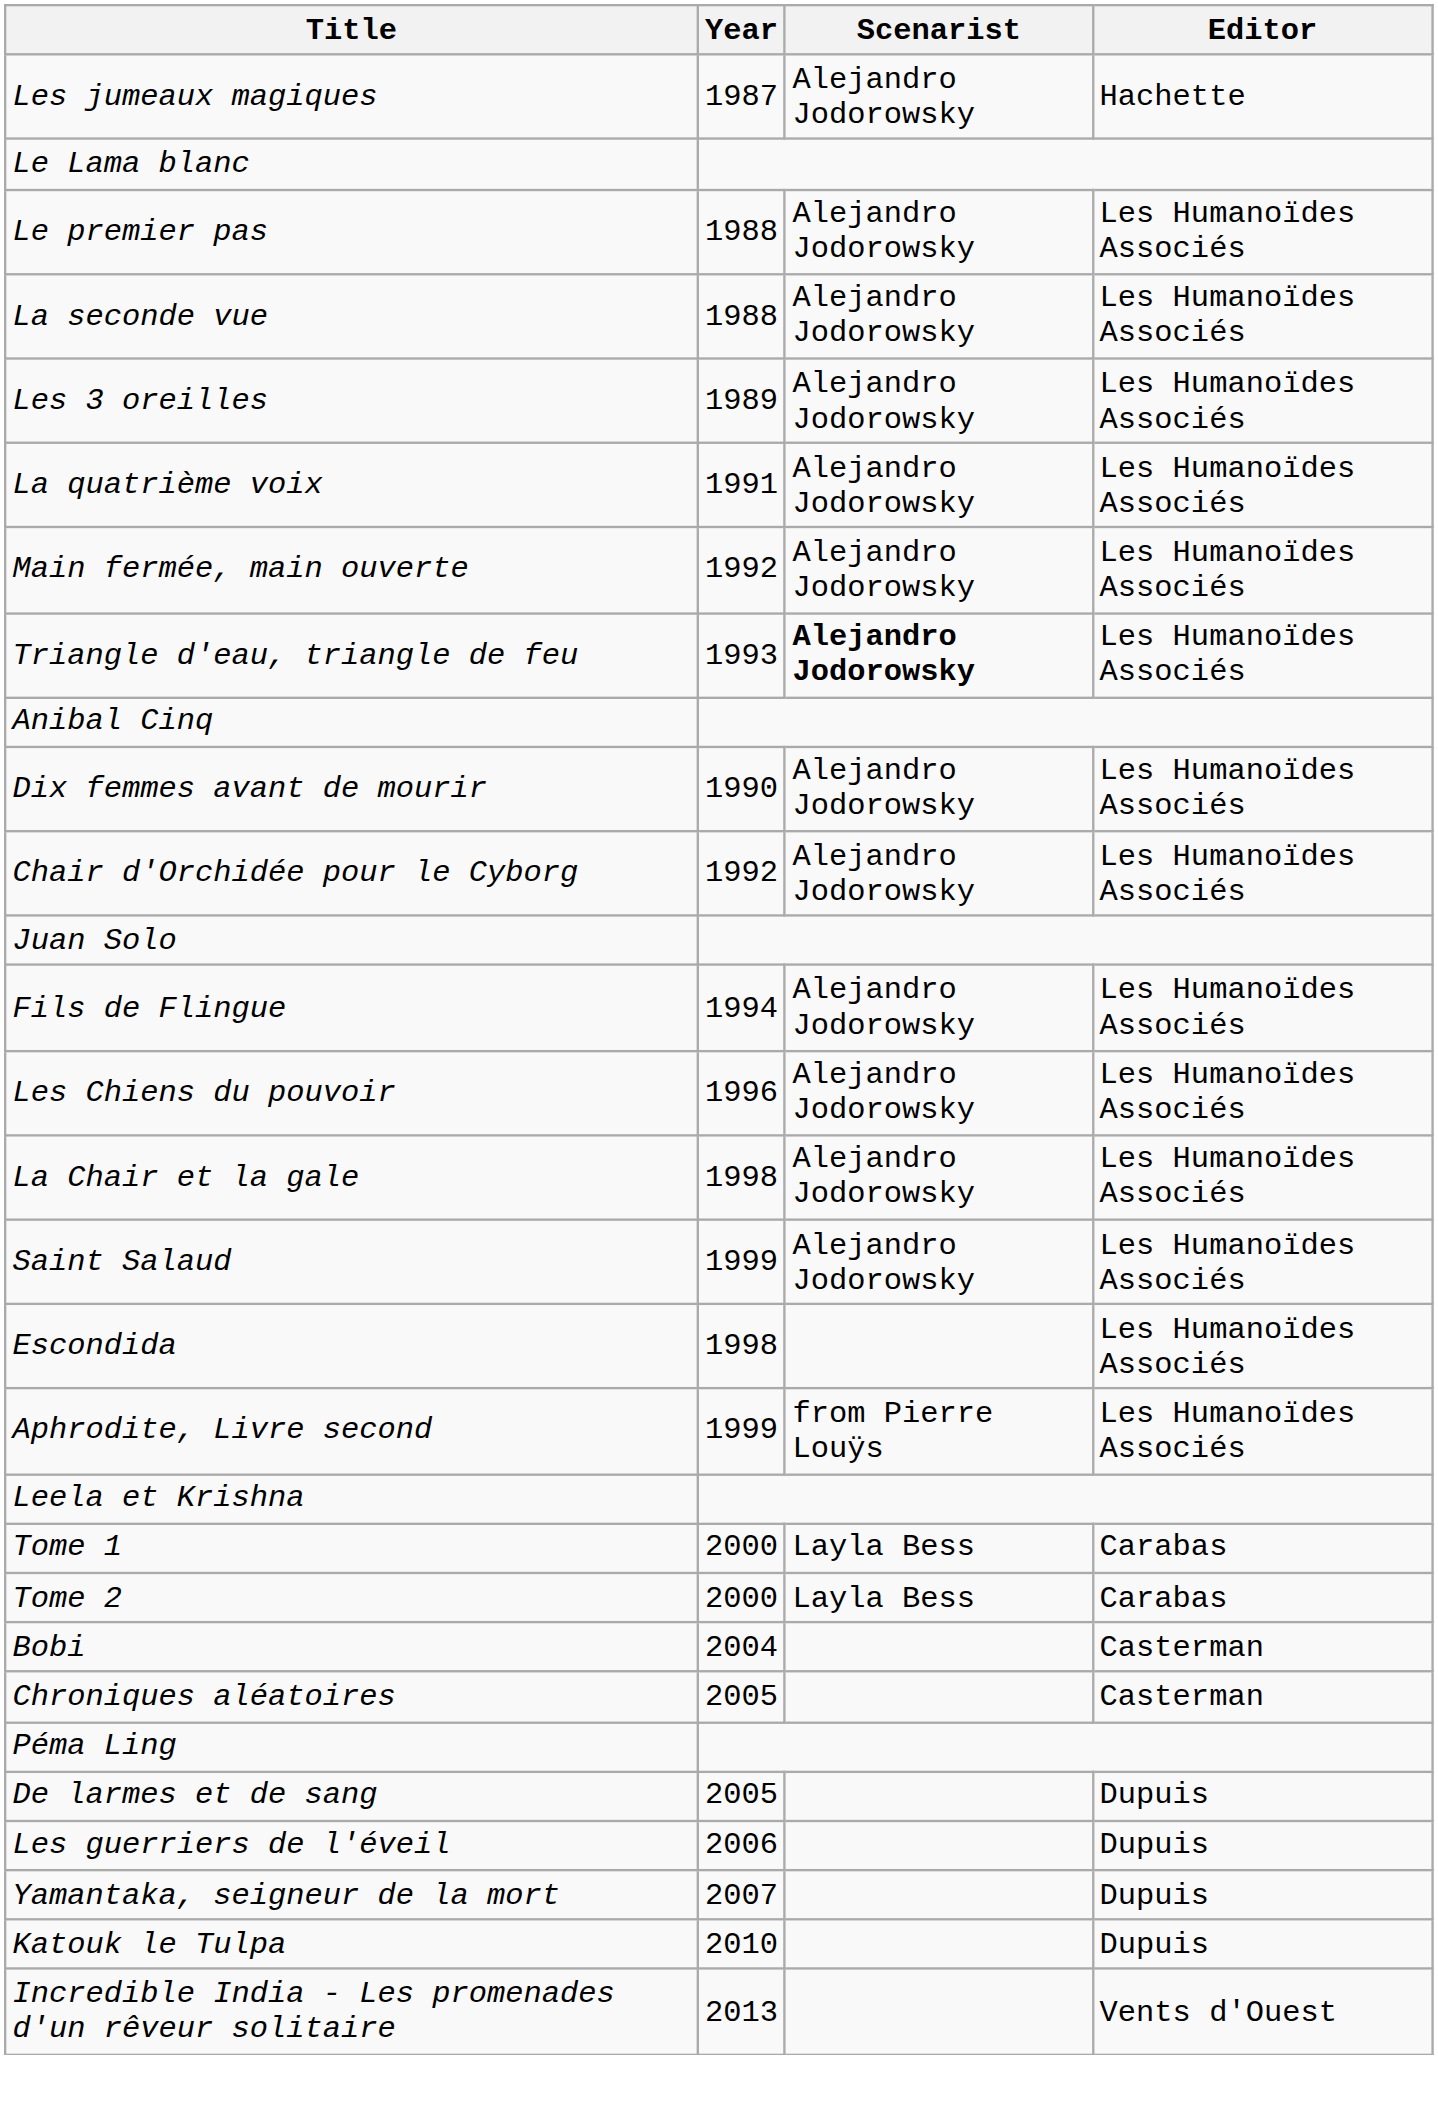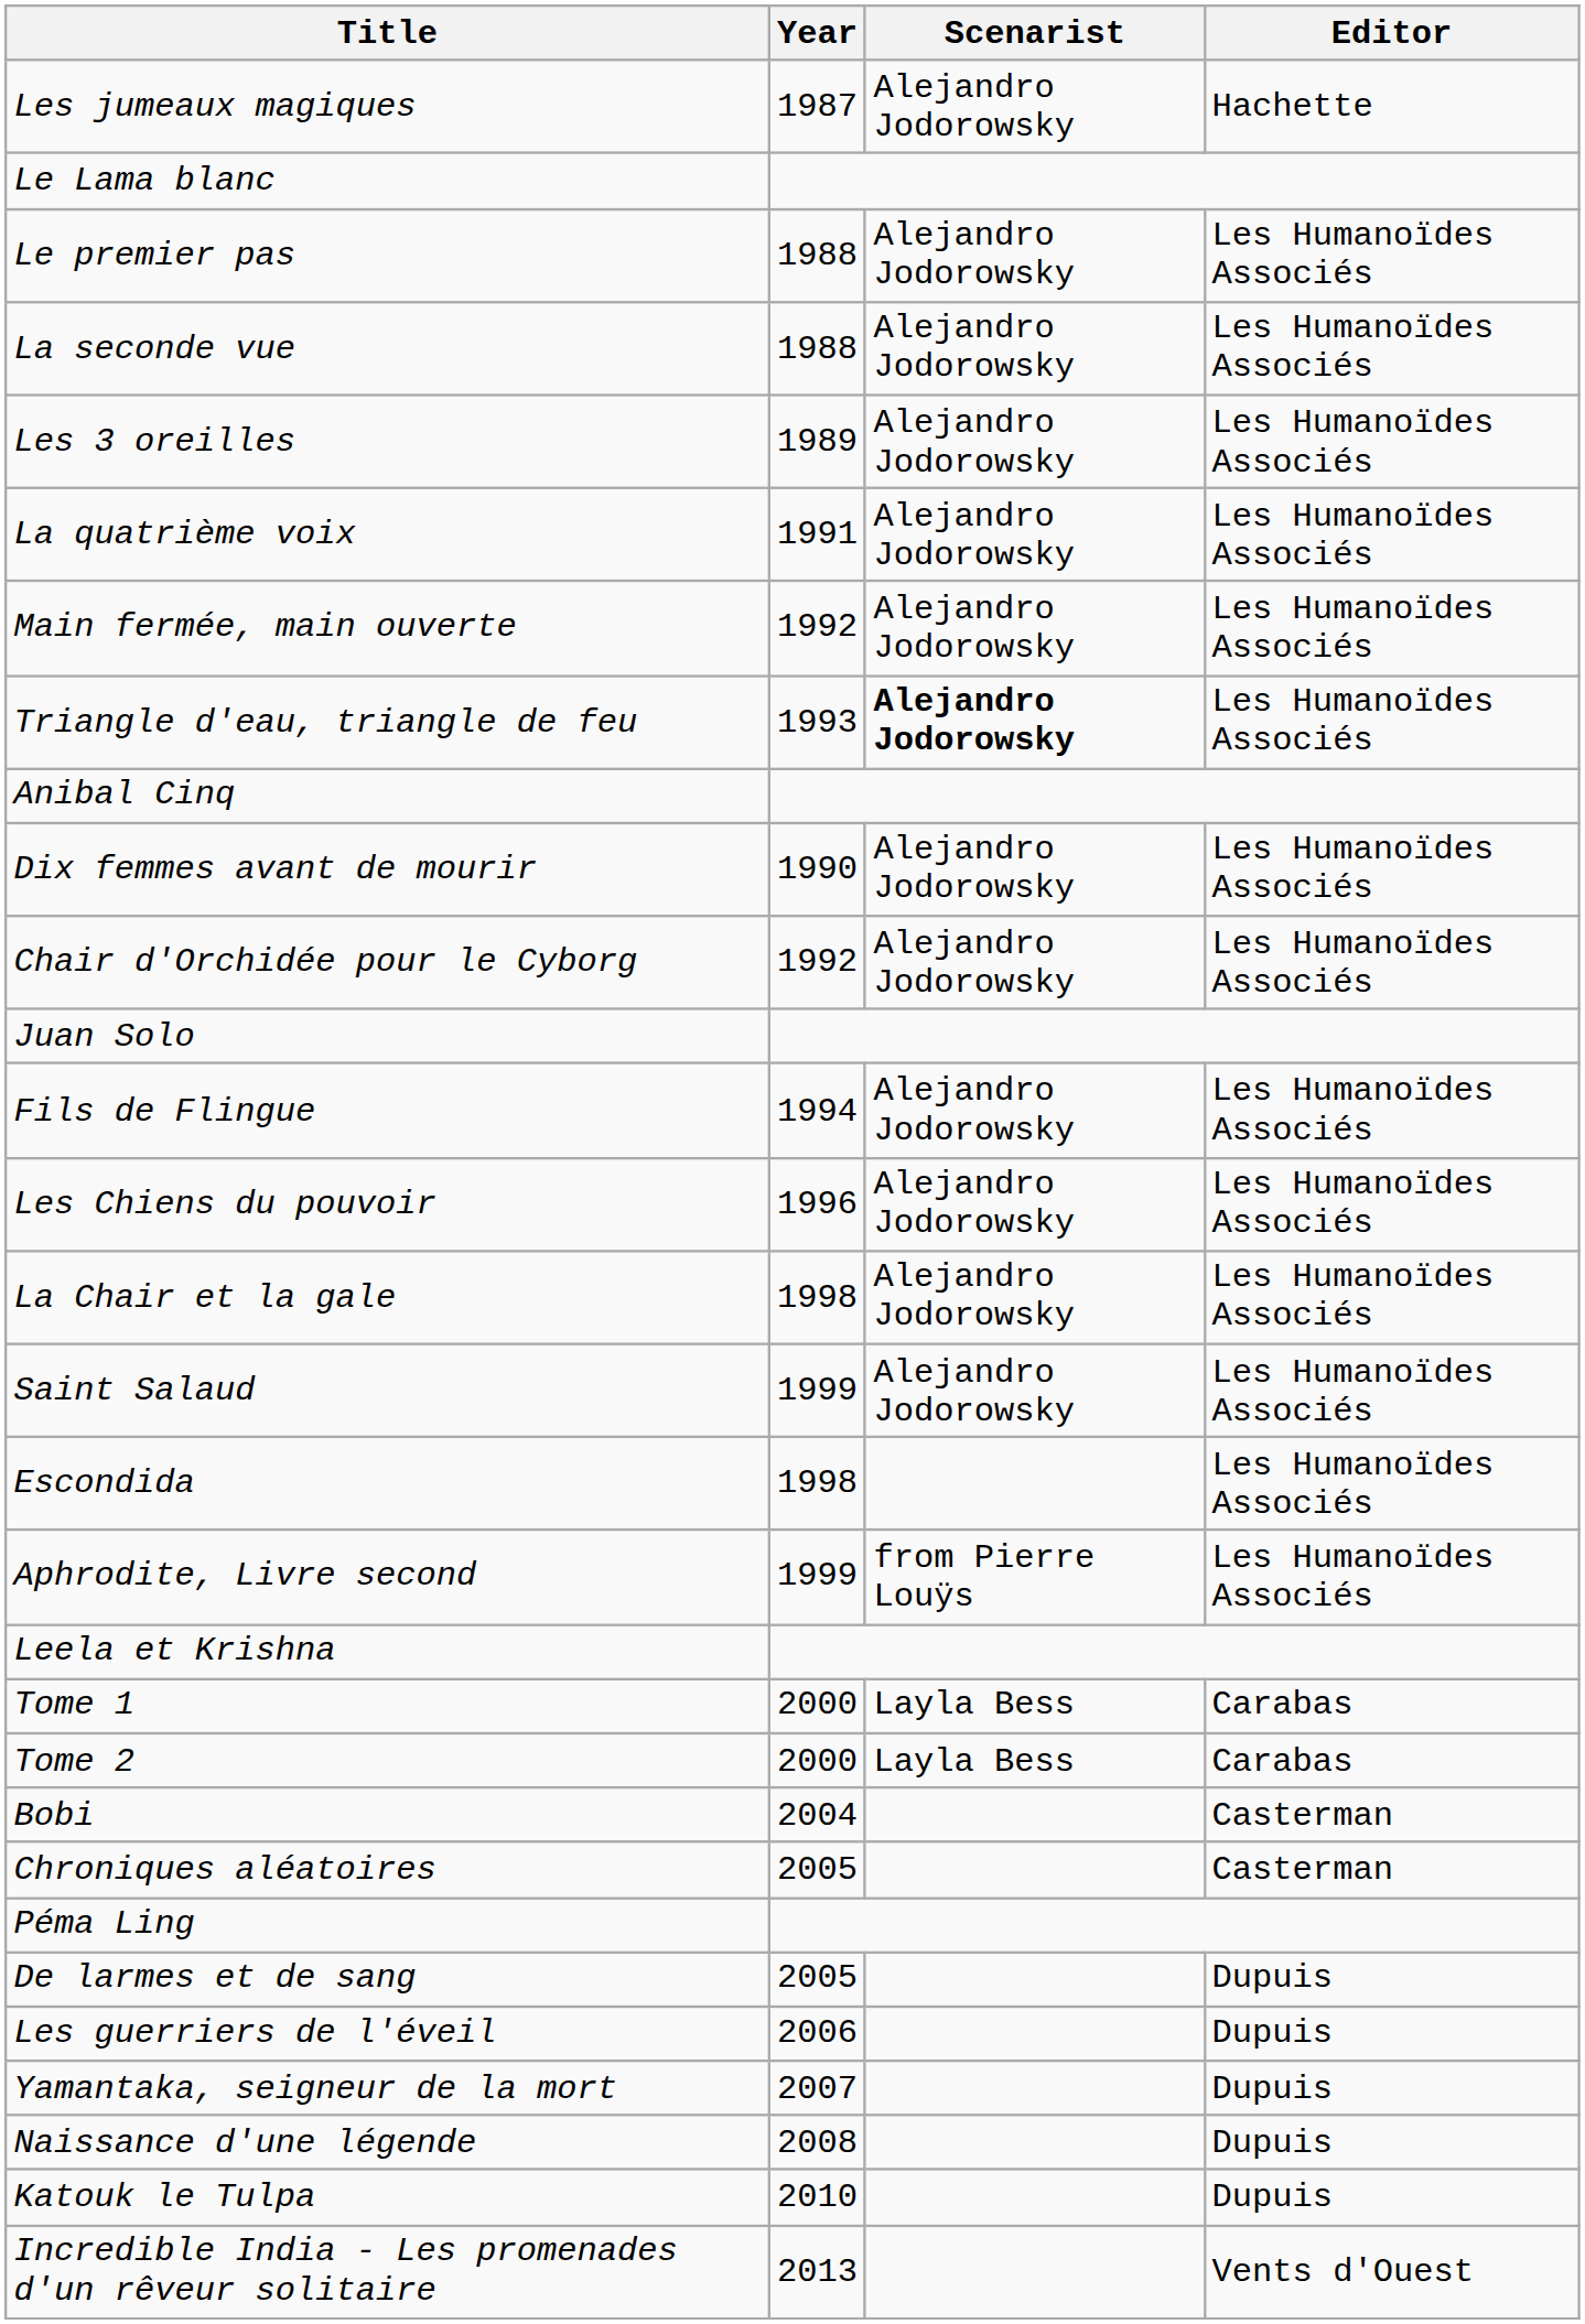+ row: Naissance d'une légende | 2008 | Dupuis
